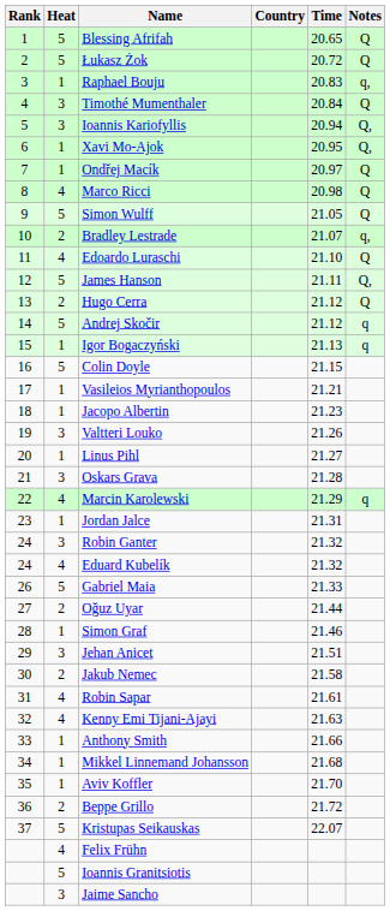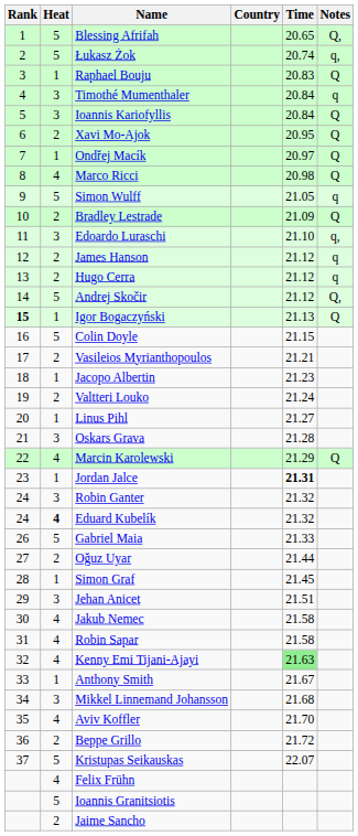Blessing Afrifah | Notes: Q -> Q,
Łukasz Żok | Time: 20.72 -> 20.74
Łukasz Żok | Notes: Q -> q,
Raphael Bouju | Notes: q, -> Q
Timothé Mumenthaler | Notes: Q -> q
Ioannis Kariofyllis | Time: 20.94 -> 20.84
Ioannis Kariofyllis | Notes: Q, -> Q
Xavi Mo-Ajok | Heat: 1 -> 2
Xavi Mo-Ajok | Notes: Q, -> Q
Simon Wulff | Notes: Q -> q
Bradley Lestrade | Time: 21.07 -> 21.09
Bradley Lestrade | Notes: q, -> Q
Edoardo Luraschi | Heat: 4 -> 3
Edoardo Luraschi | Notes: Q -> q,
James Hanson | Heat: 5 -> 2
James Hanson | Time: 21.11 -> 21.12
James Hanson | Notes: Q, -> q
Hugo Cerra | Notes: Q -> q
Andrej Skočir | Notes: q -> Q,
Igor Bogaczyński | Rank: normal -> bold
Igor Bogaczyński | Notes: q -> Q
Vasileios Myrianthopoulos | Heat: 1 -> 2
Valtteri Louko | Heat: 3 -> 2
Valtteri Louko | Time: 21.26 -> 21.24
Marcin Karolewski | Notes: q -> Q
Jordan Jalce | Time: normal -> bold
Eduard Kubelík | Heat: normal -> bold
Simon Graf | Time: 21.46 -> 21.45
Jakub Nemec | Heat: 2 -> 4
Robin Sapar | Time: 21.61 -> 21.58
Kenny Emi Tijani-Ajayi | Time: no background -> lightgreen background
Anthony Smith | Time: 21.66 -> 21.67
Mikkel Linnemand Johansson | Heat: 1 -> 3
Aviv Koffler | Heat: 1 -> 4
Jaime Sancho | Heat: 3 -> 2
